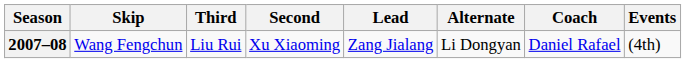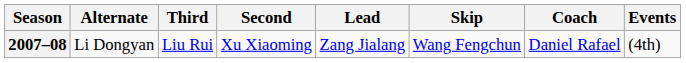columns swapped: Skip <-> Alternate
